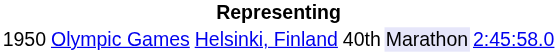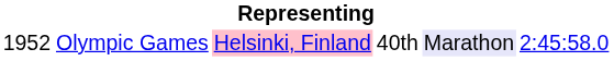Olympic Games | column 1: 1950 -> 1952
Olympic Games | column 3: no background -> pink background
